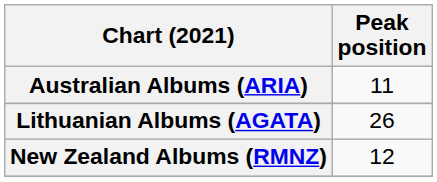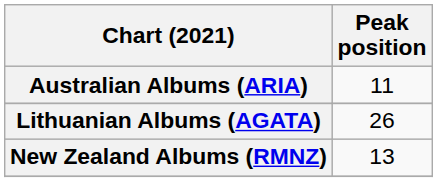New Zealand Albums (RMNZ) | Peak position: 12 -> 13
